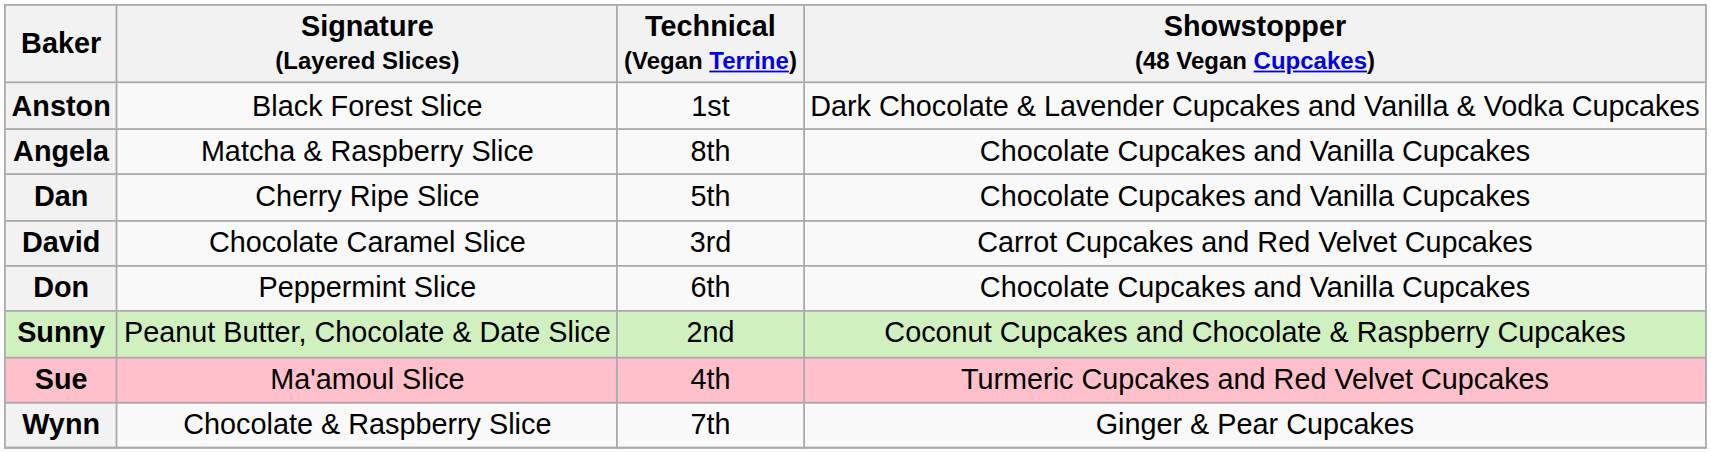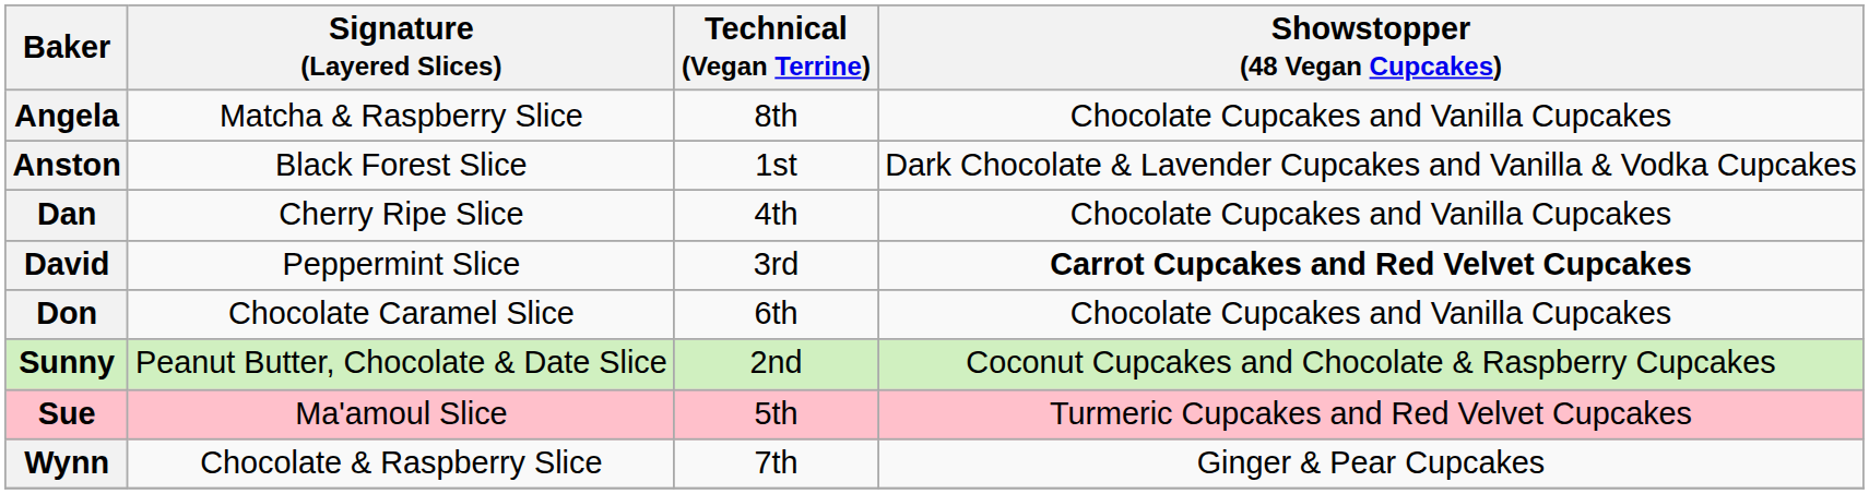rows swapped: Angela <-> Anston
Dan | Technical (Vegan Terrine): 5th -> 4th
David | Signature (Layered Slices): Chocolate Caramel Slice -> Peppermint Slice
David | Showstopper (48 Vegan Cupcakes): normal -> bold
Don | Signature (Layered Slices): Peppermint Slice -> Chocolate Caramel Slice
Sue | Technical (Vegan Terrine): 4th -> 5th
